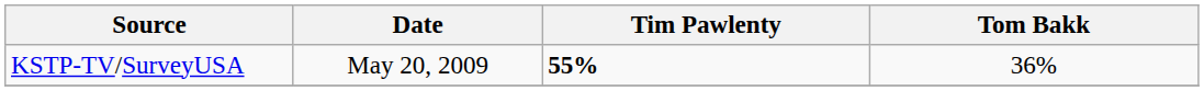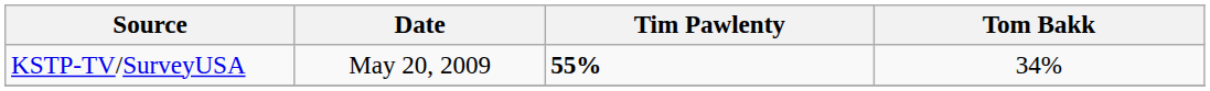KSTP-TV/SurveyUSA | Tom Bakk: 36% -> 34%
